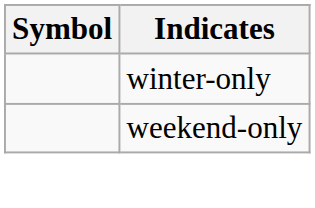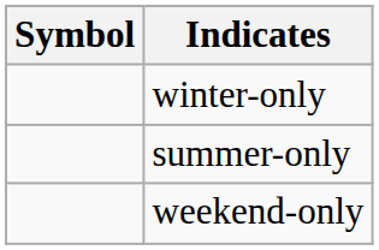+ row: summer-only
